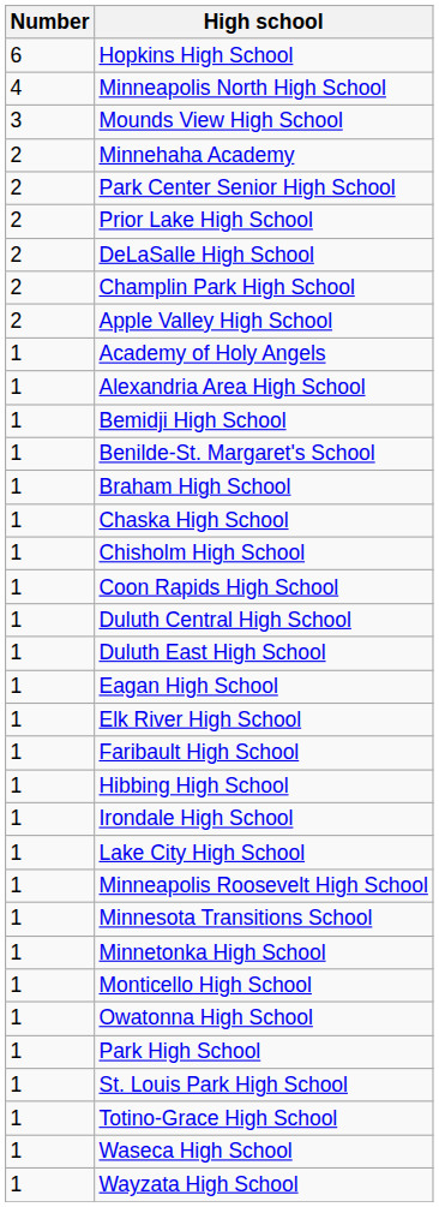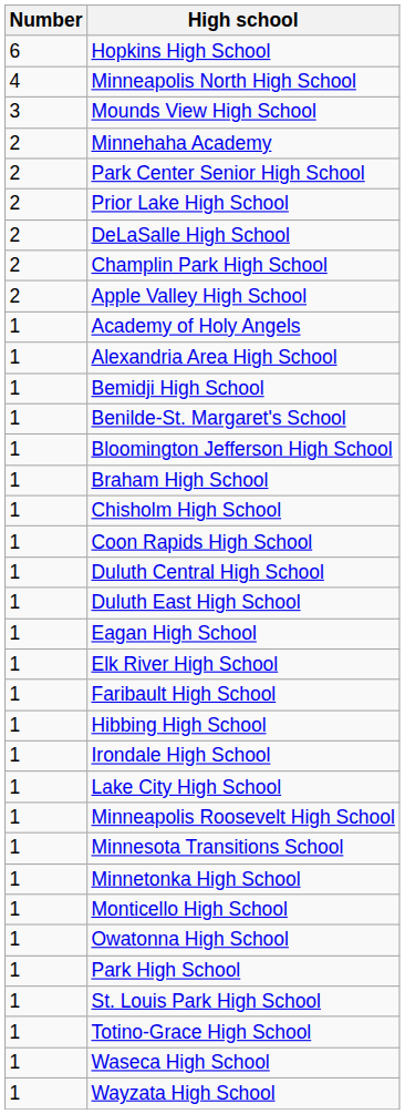+ row: 1 | Bloomington Jefferson High School
- row: 1 | Chaska High School
